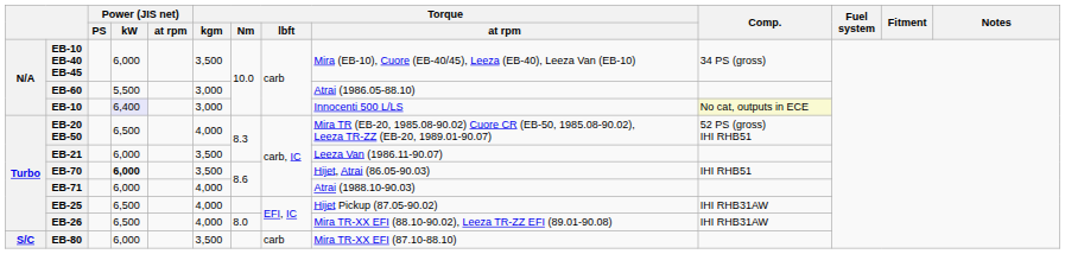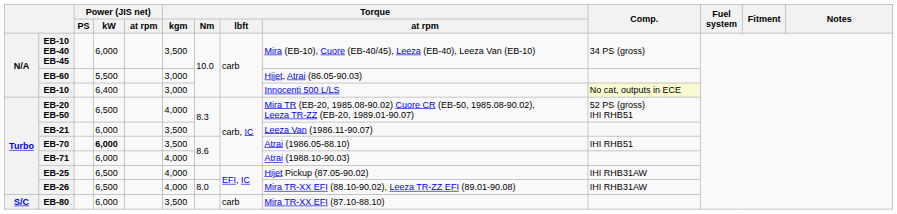EB-60 | Torque / at rpm: Atrai (1986.05-88.10) -> Hijet, Atrai (86.05-90.03)
EB-10 | Power (JIS net) / kW: lavender background -> no background
EB-70 | Torque / at rpm: Hijet, Atrai (86.05-90.03) -> Atrai (1986.05-88.10)
